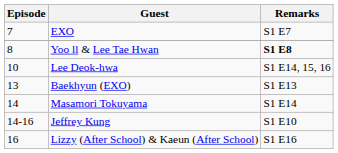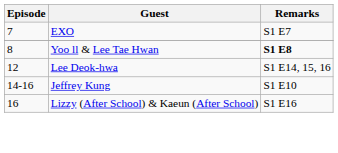Lee Deok-hwa | Episode: 10 -> 12
- row: 13 | Baekhyun (EXO) | S1 E13
- row: 14 | Masamori Tokuyama | S1 E14
